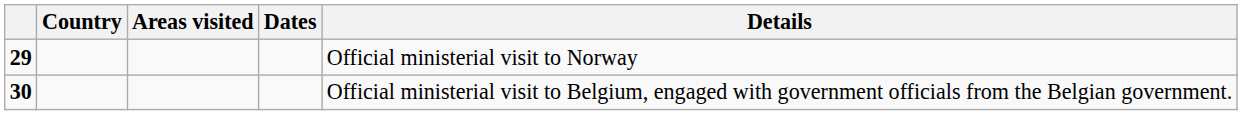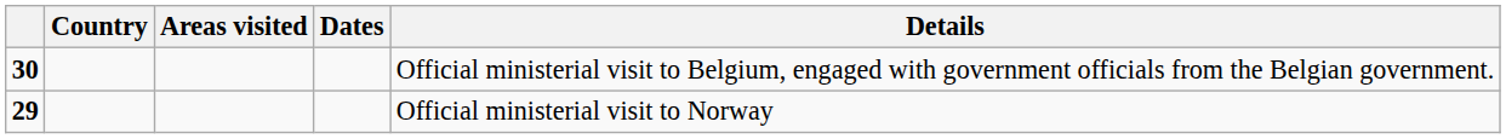rows swapped: 29 <-> 30
